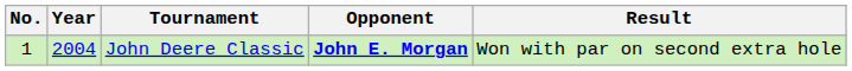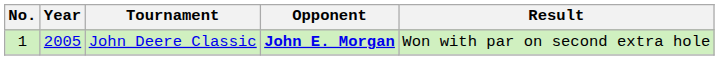John Deere Classic | Year: 2004 -> 2005
